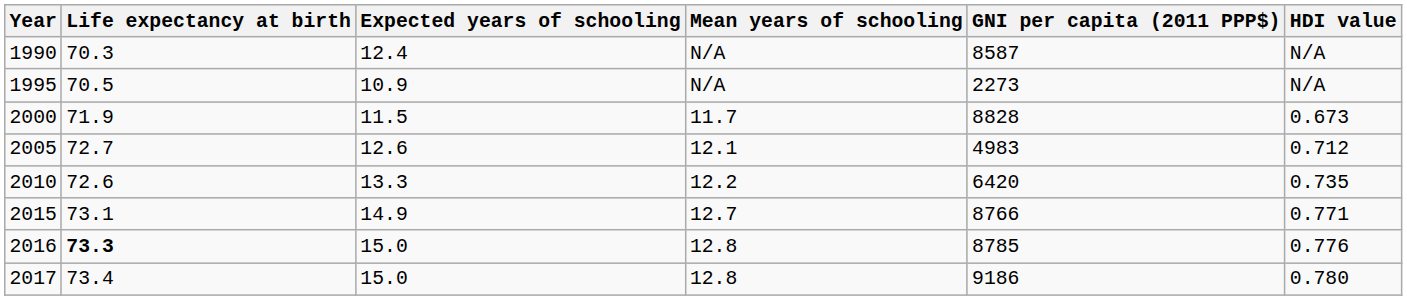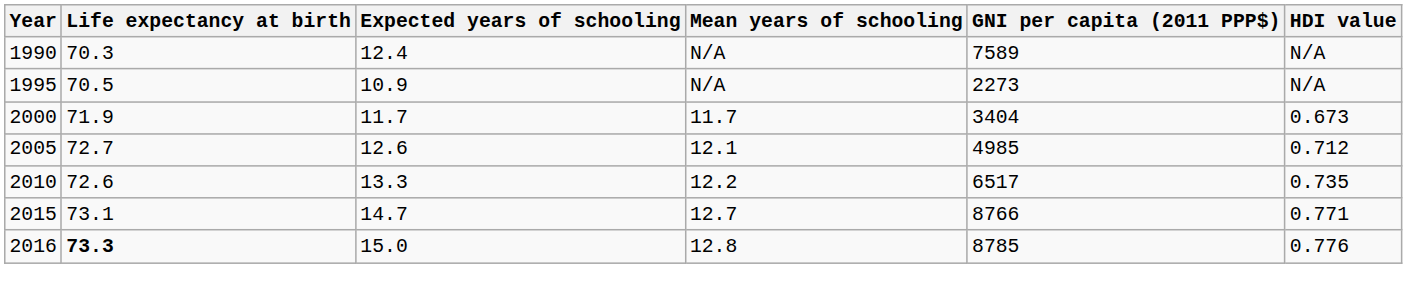1990 | GNI per capita (2011 PPP$): 8587 -> 7589
2000 | Expected years of schooling: 11.5 -> 11.7
2000 | GNI per capita (2011 PPP$): 8828 -> 3404
2005 | GNI per capita (2011 PPP$): 4983 -> 4985
2010 | GNI per capita (2011 PPP$): 6420 -> 6517
2015 | Expected years of schooling: 14.9 -> 14.7
- row: 2017 | 73.4 | 15.0 | 12.8 | 9186 | 0.780
